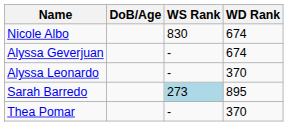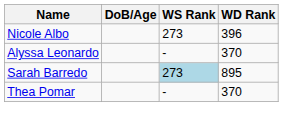Nicole Albo | WS Rank: 830 -> 273
Nicole Albo | WD Rank: 674 -> 396
- row: Alyssa Geverjuan | - | 674
